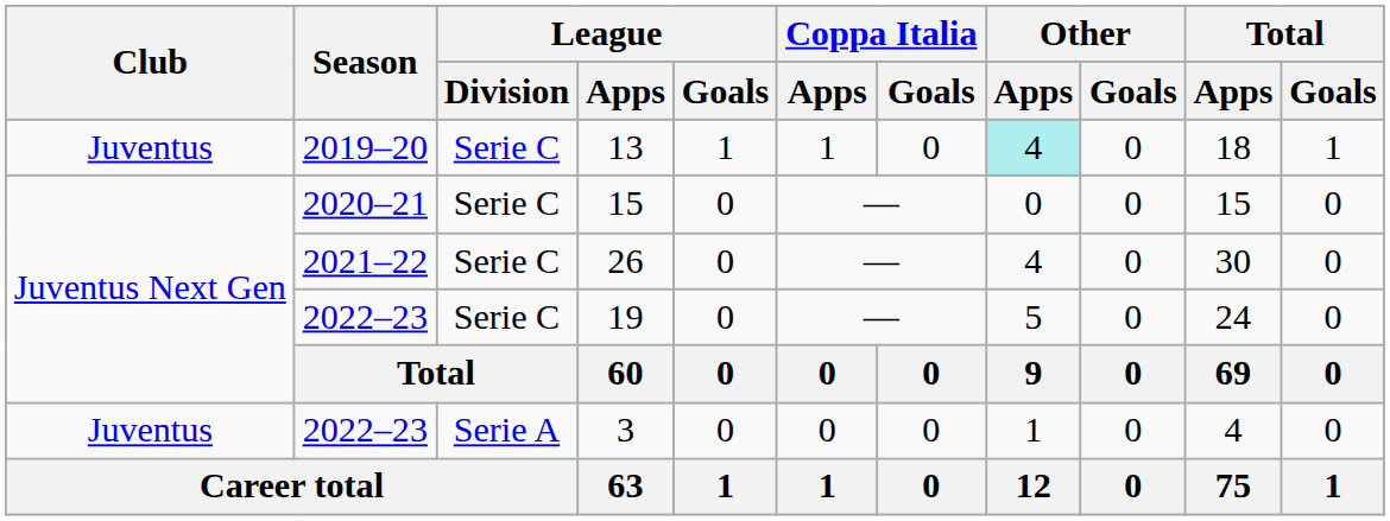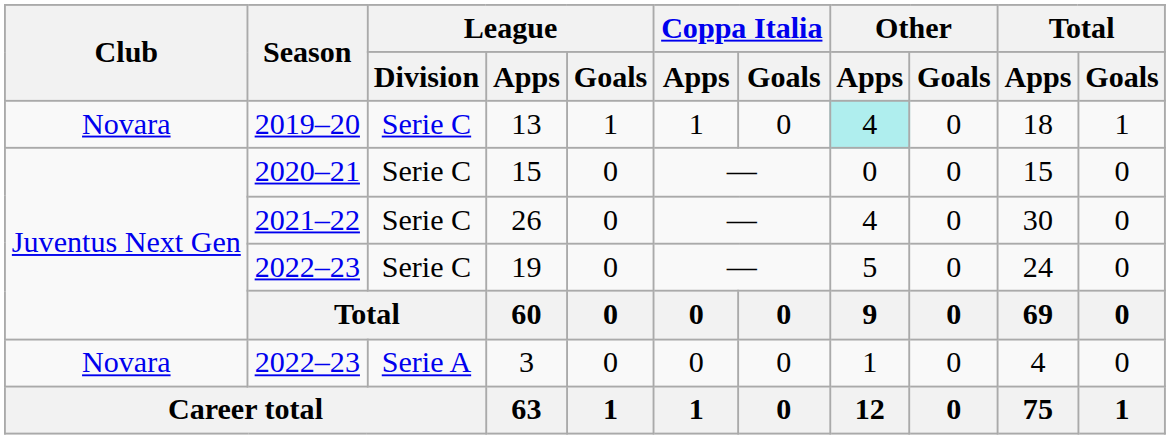13 | Club: Juventus -> Novara
3 | Club: Juventus -> Novara
